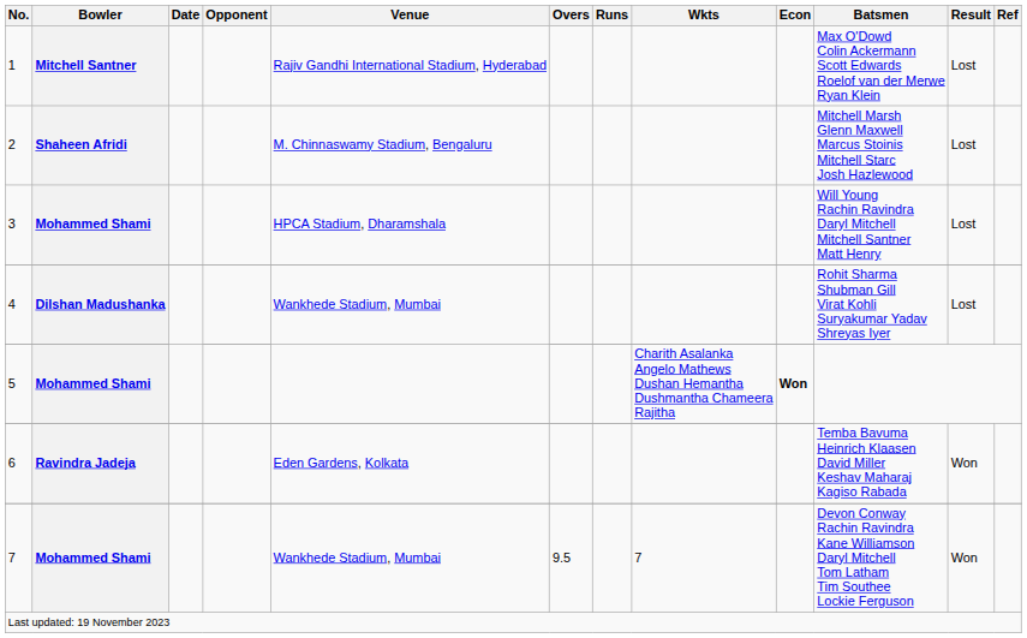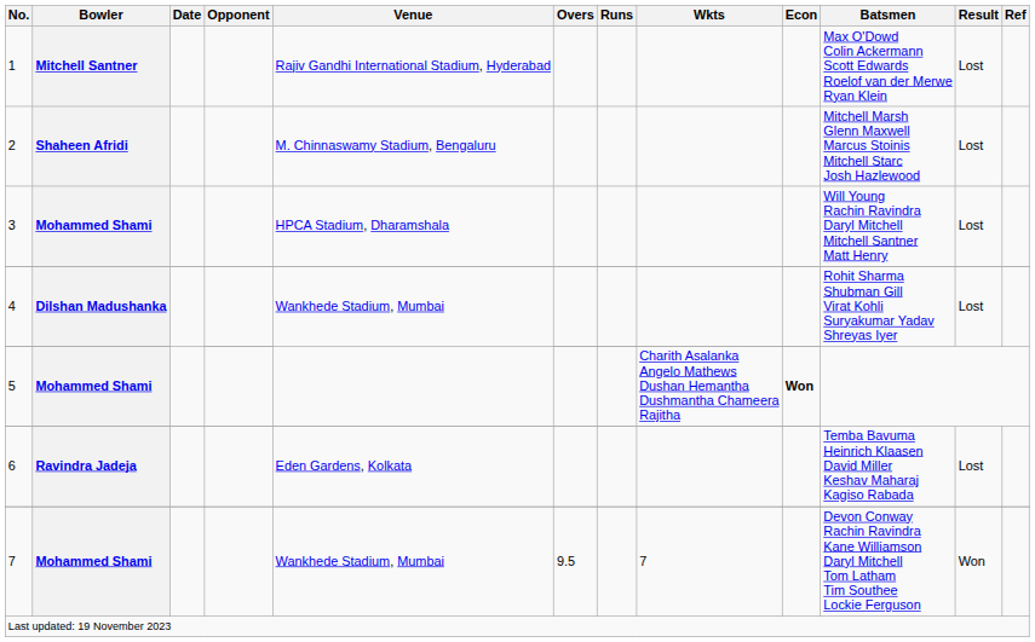6 | Result: Won -> Lost
